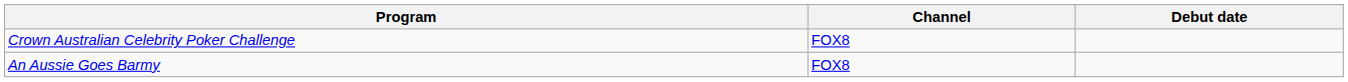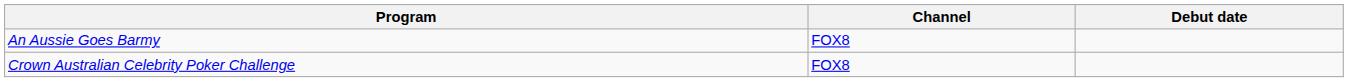rows swapped: Crown Australian Celebrity Poker Challenge <-> An Aussie Goes Barmy
